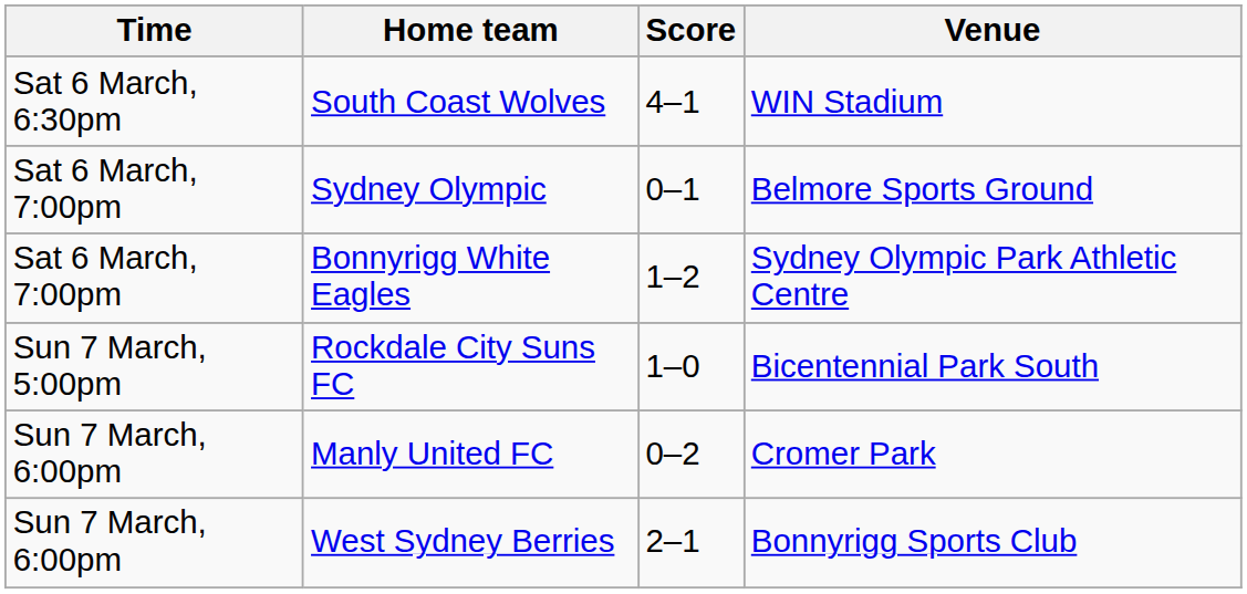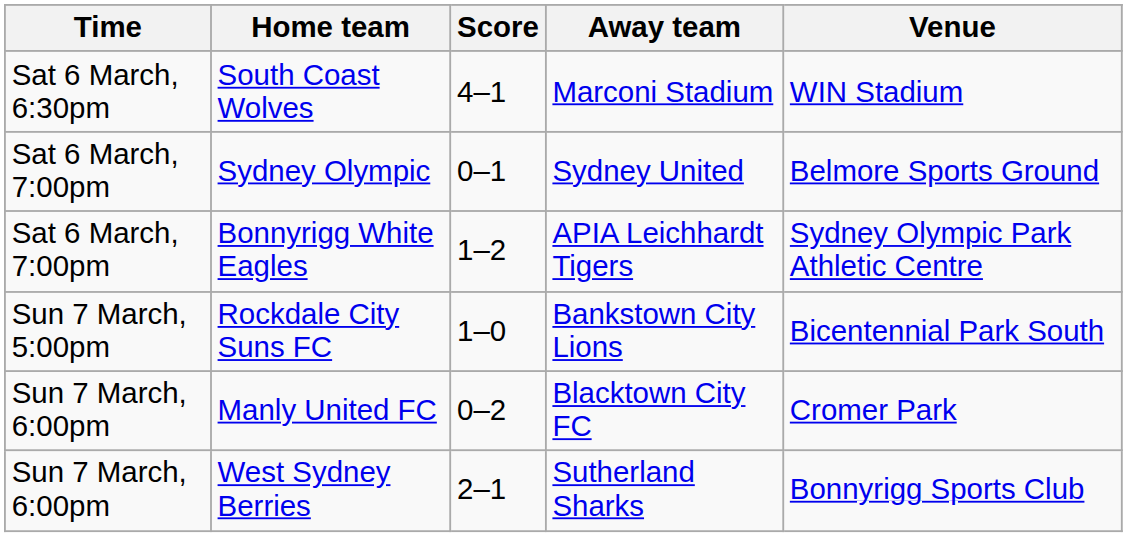+ column: Away team | Marconi Stadium | Sydney United | APIA Leichhardt Tigers | Bankstown City Lions | Blacktown City FC | Sutherland Sharks
